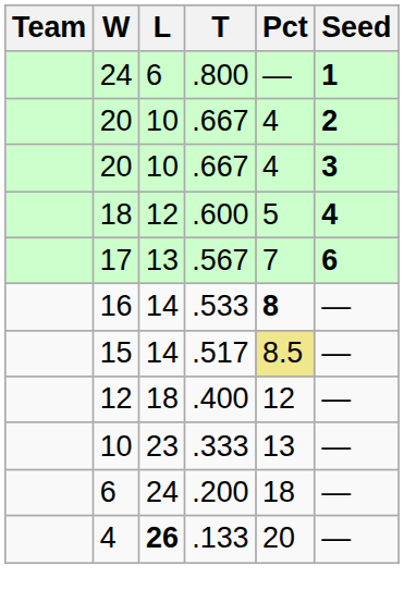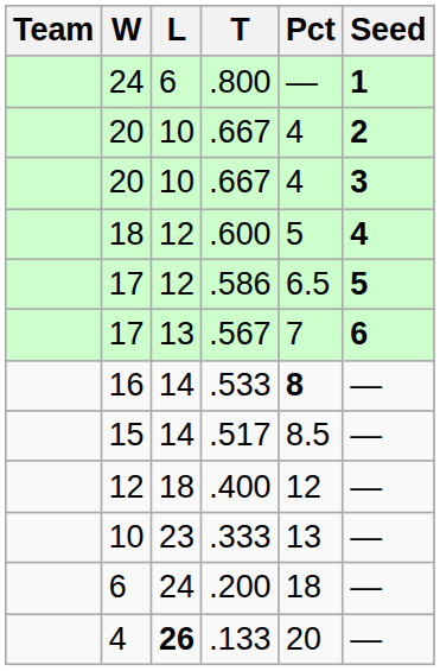+ row: 17 | 12 | .586 | 6.5 | 5
.517 | Pct: khaki background -> no background
